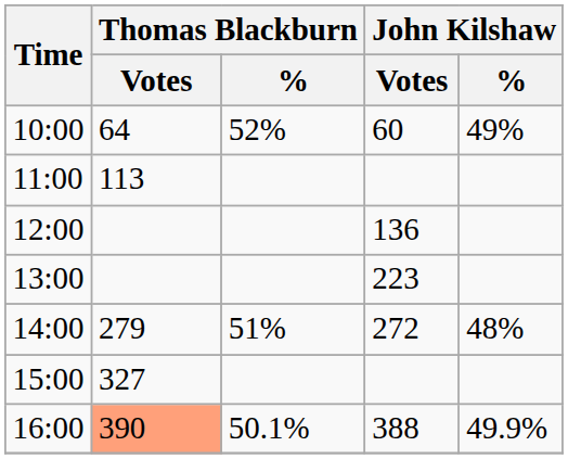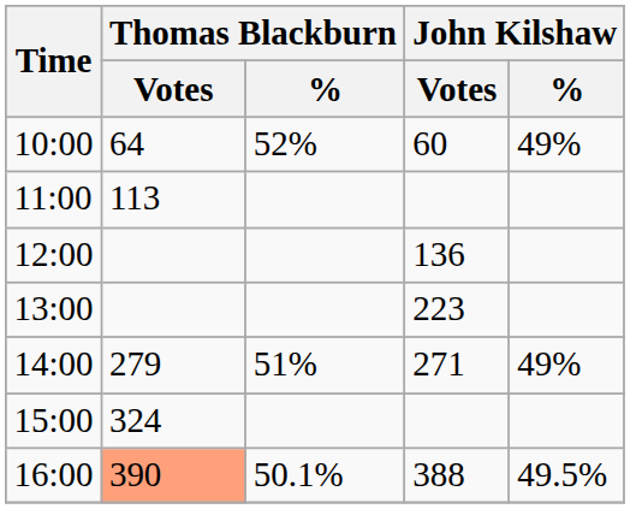14:00 | John Kilshaw / Votes: 272 -> 271
14:00 | John Kilshaw / %: 48% -> 49%
15:00 | Thomas Blackburn / Votes: 327 -> 324
16:00 | John Kilshaw / %: 49.9% -> 49.5%
